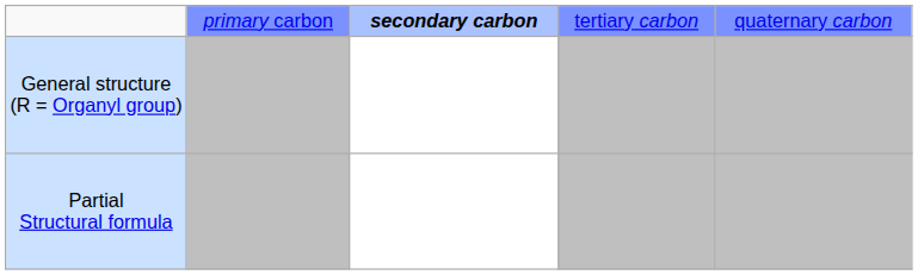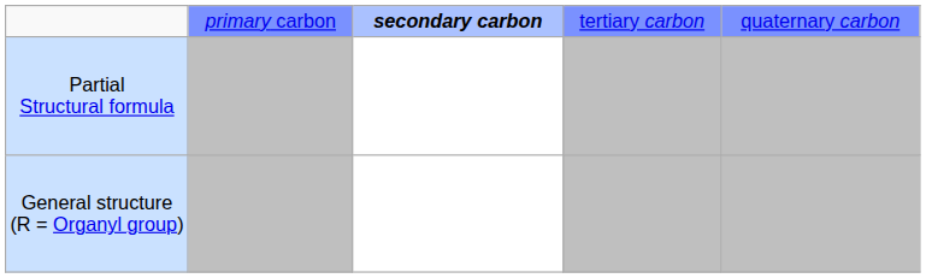rows swapped: General structure (R = Organyl group) <-> Partial Structural formula
